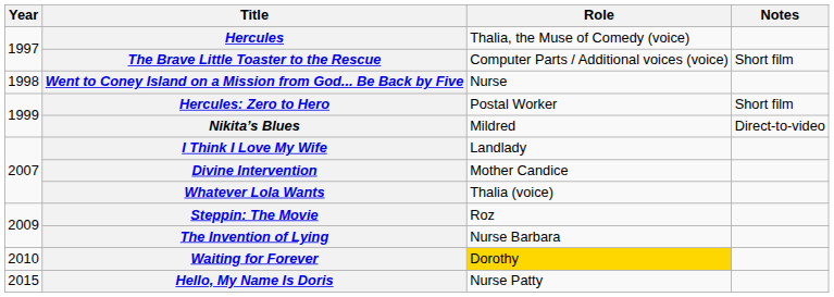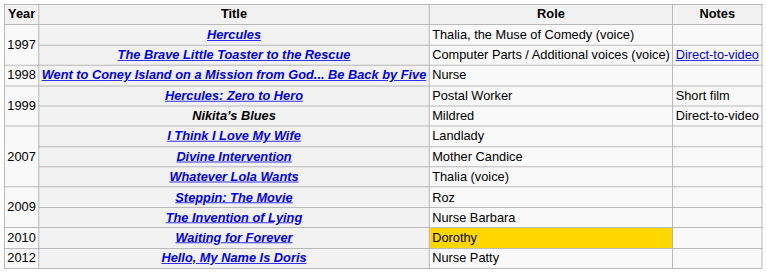The Brave Little Toaster to the Rescue | Notes: Short film -> Direct-to-video
Hello, My Name Is Doris | Year: 2015 -> 2012
